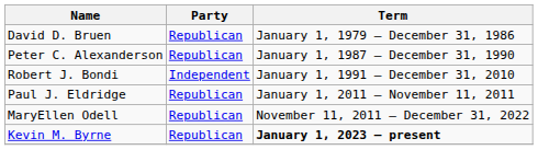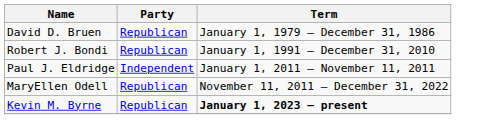- row: Peter C. Alexanderson | Republican | January 1, 1987 – December 31, 1990
Robert J. Bondi | Party: Independent -> Republican
Paul J. Eldridge | Party: Republican -> Independent
